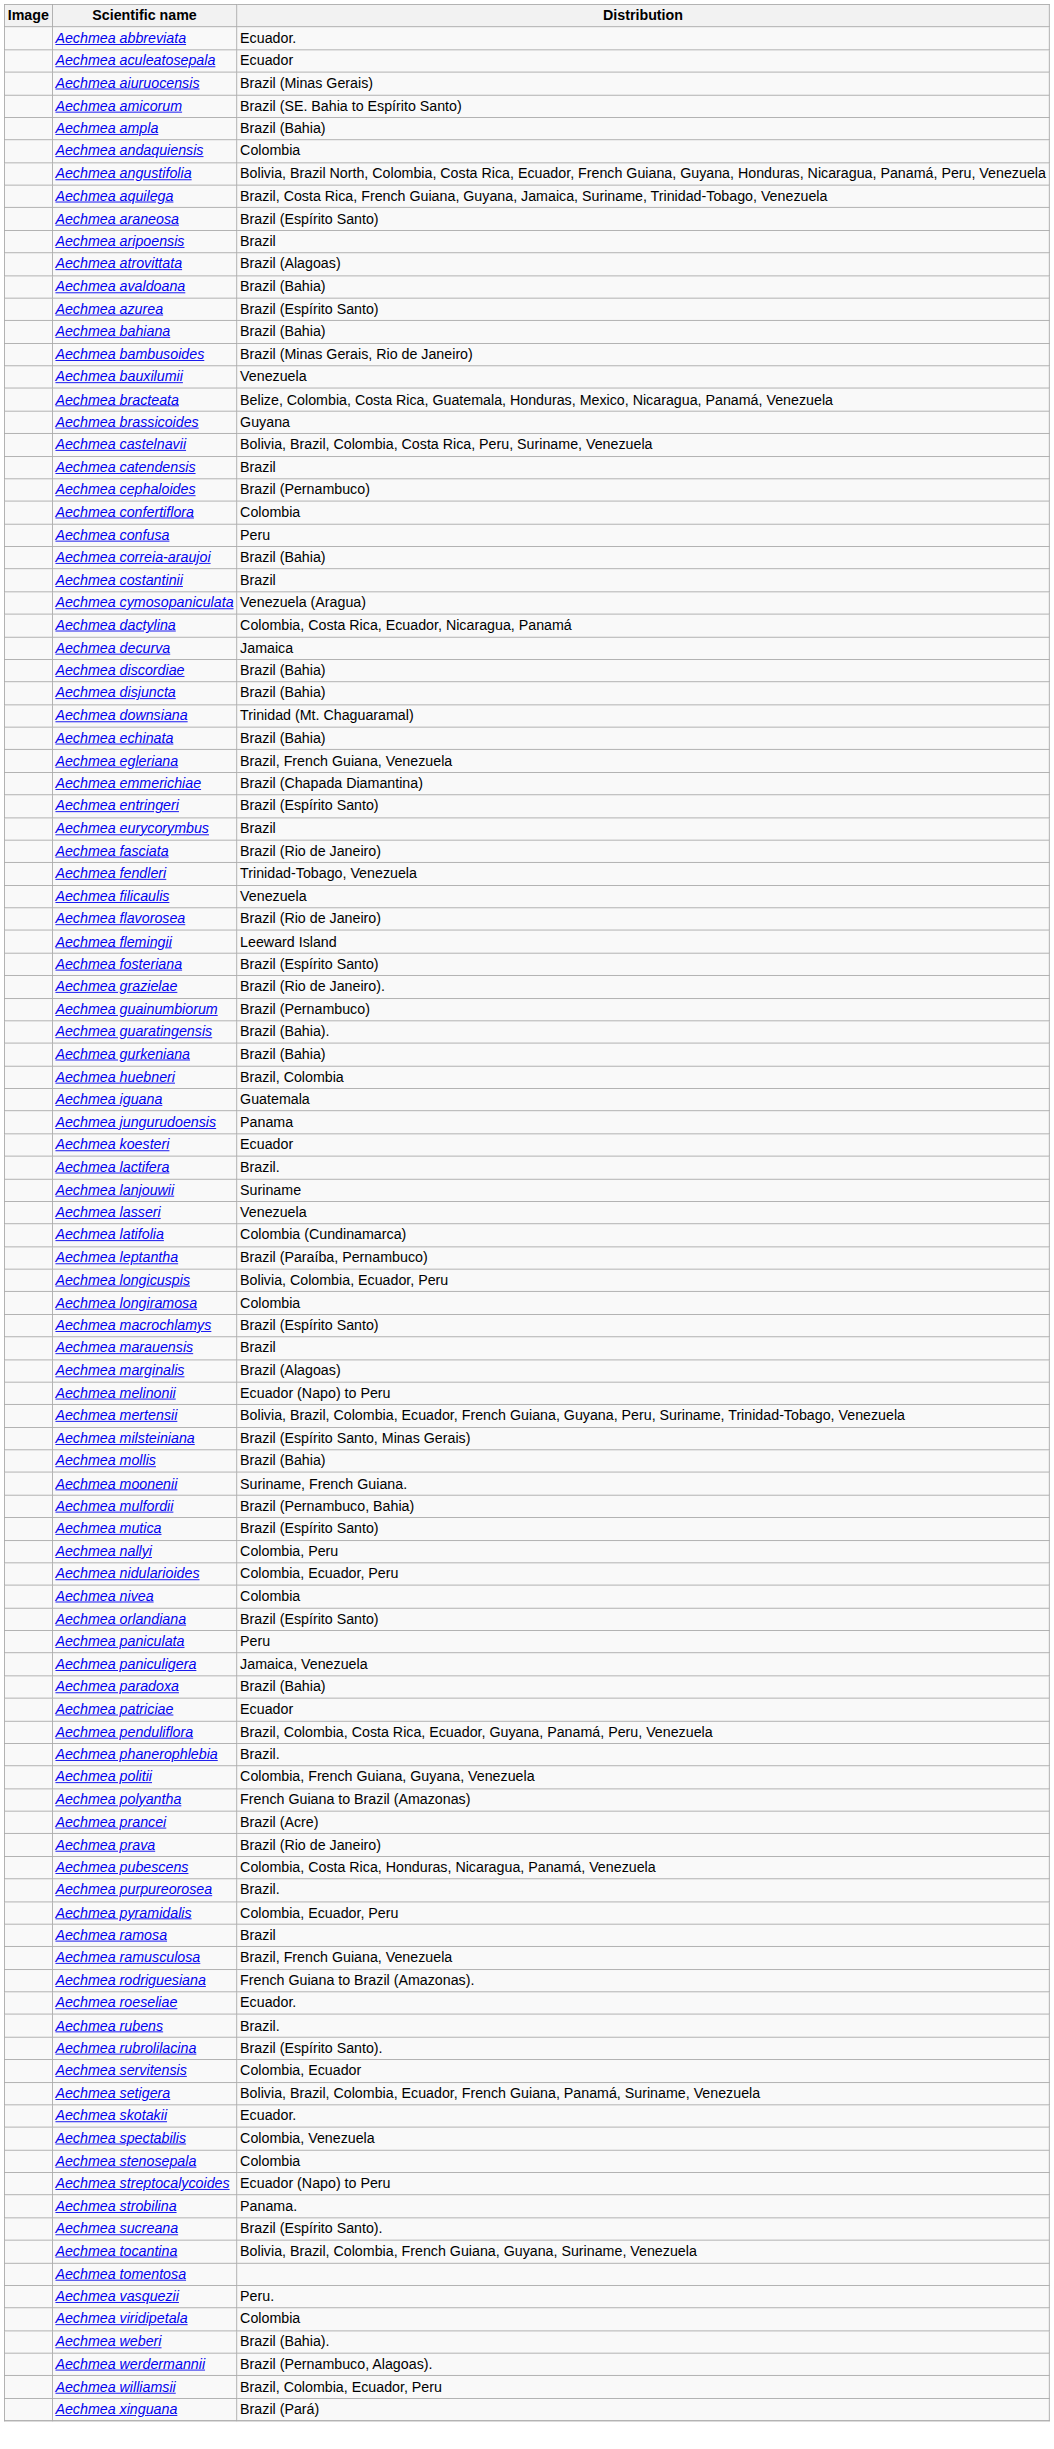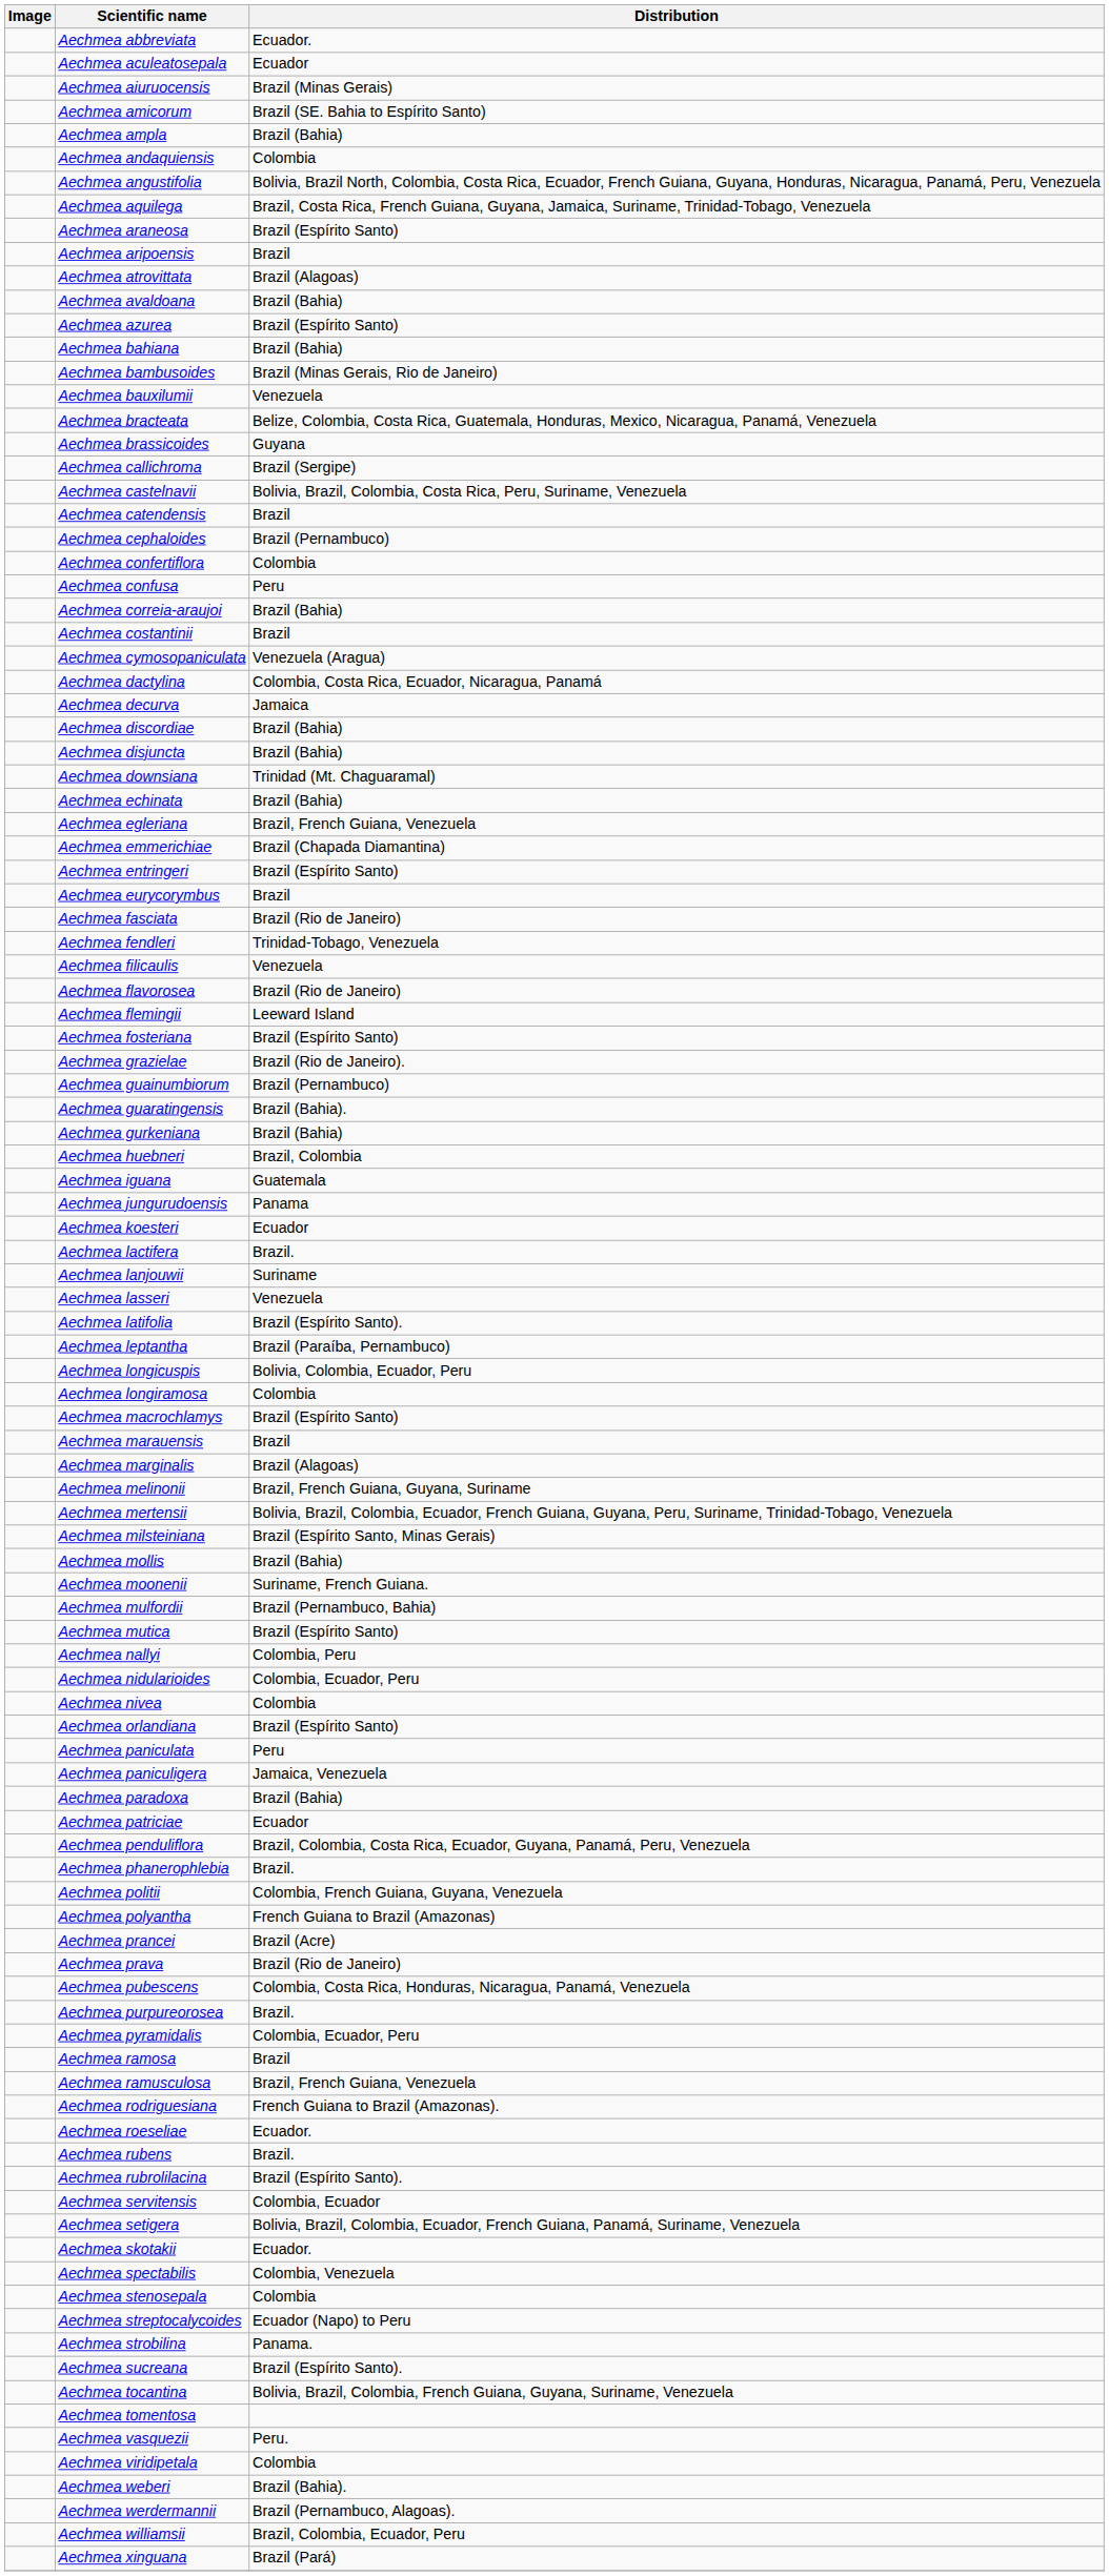+ row: Aechmea callichroma | Brazil (Sergipe)
Aechmea latifolia | Distribution: Colombia (Cundinamarca) -> Brazil (Espírito Santo).
Aechmea melinonii | Distribution: Ecuador (Napo) to Peru -> Brazil, French Guiana, Guyana, Suriname
